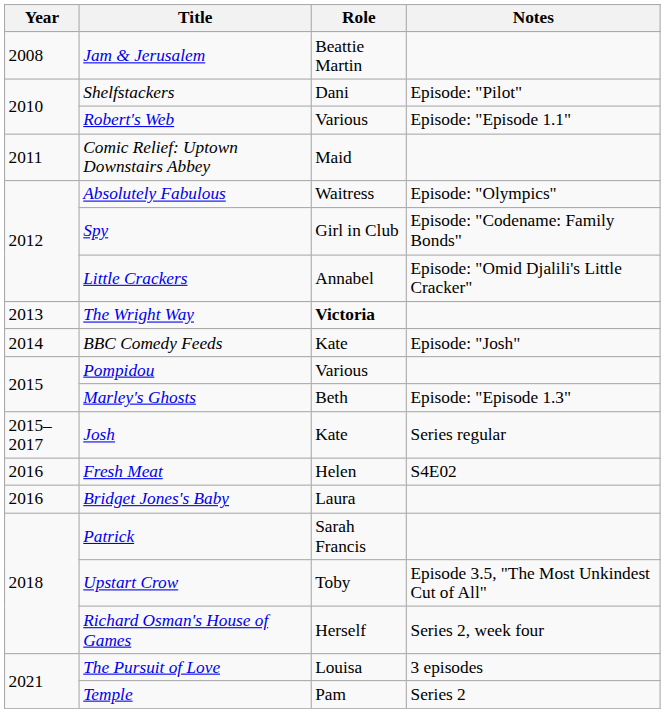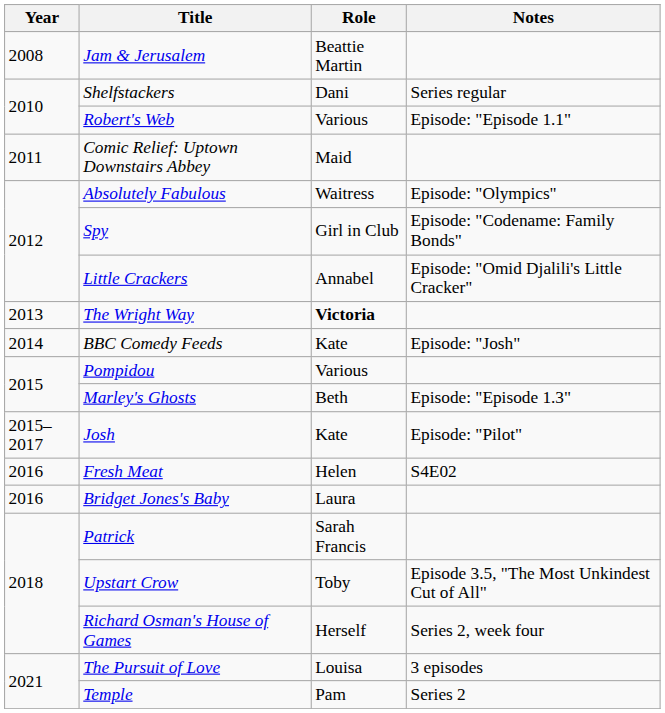Shelfstackers | Notes: Episode: "Pilot" -> Series regular
Josh | Notes: Series regular -> Episode: "Pilot"
